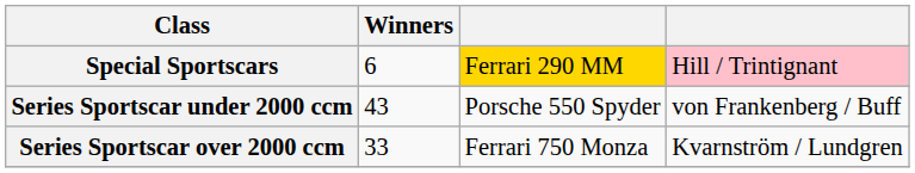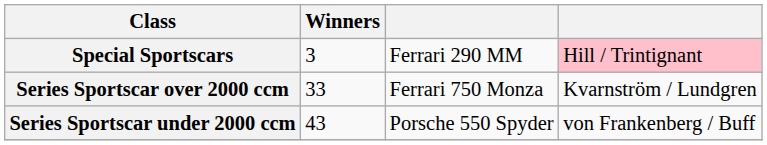Special Sportscars | Winners: 6 -> 3
Special Sportscars | column 3: gold background -> no background
rows swapped: Series Sportscar over 2000 ccm <-> Series Sportscar under 2000 ccm
